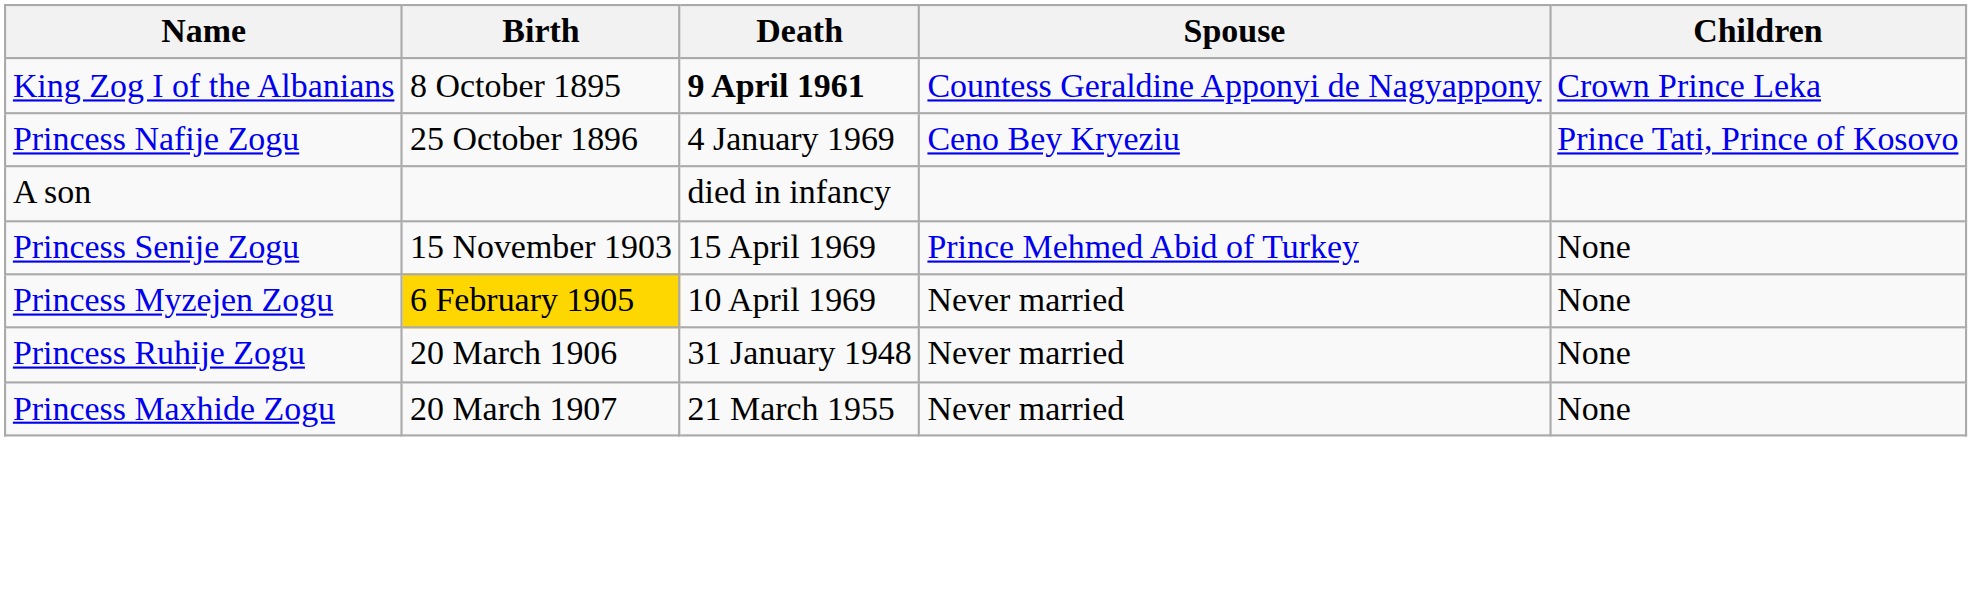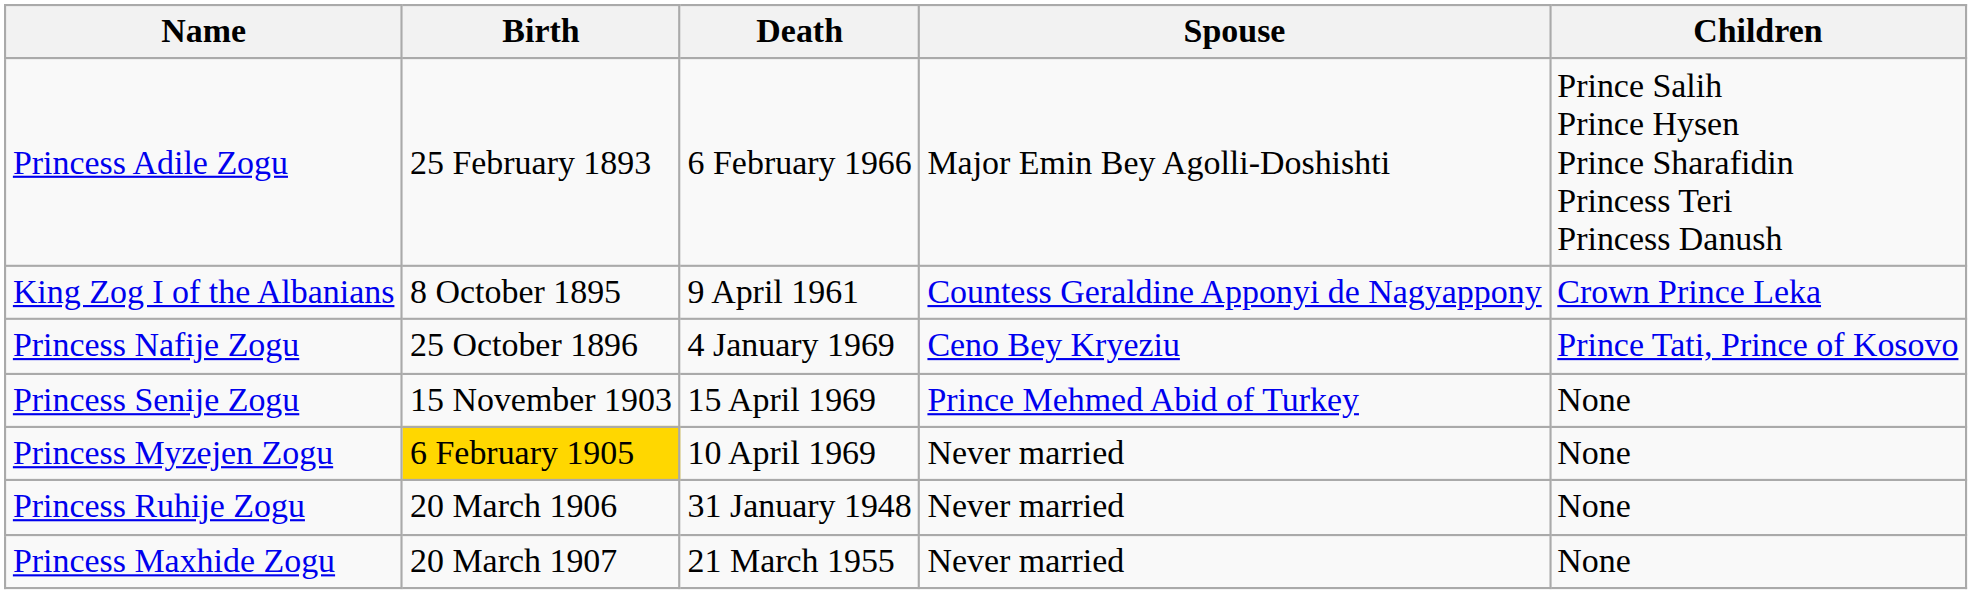+ row: Princess Adile Zogu | 25 February 1893 | 6 February 1966 | Major Emin Bey Agolli-Doshishti | Prince Salih Prince Hysen Prince Sharafidin Princess Teri Princess Danush
King Zog I of the Albanians | Death: bold -> normal
- row: A son | died in infancy
